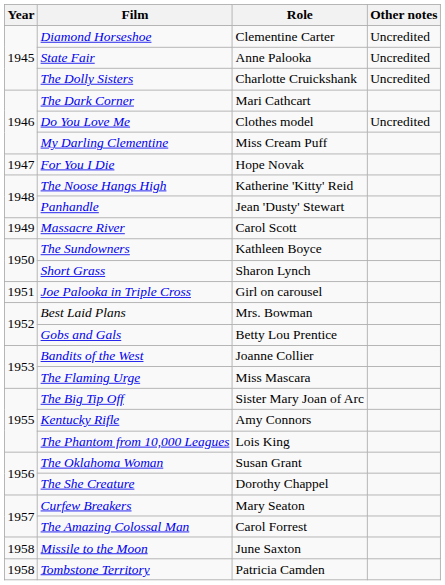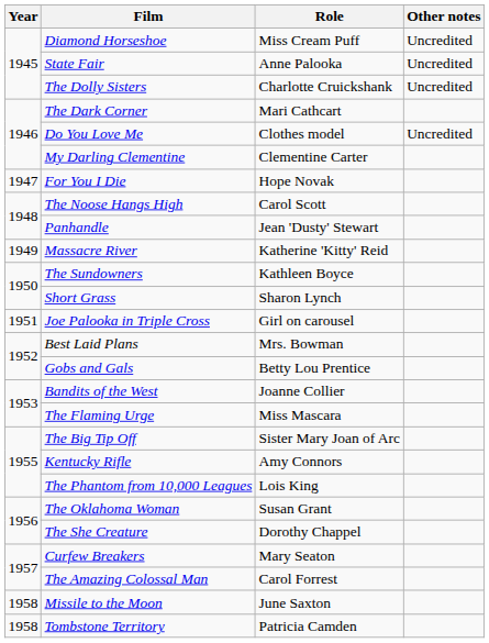Diamond Horseshoe | Role: Clementine Carter -> Miss Cream Puff
My Darling Clementine | Role: Miss Cream Puff -> Clementine Carter
The Noose Hangs High | Role: Katherine 'Kitty' Reid -> Carol Scott
Massacre River | Role: Carol Scott -> Katherine 'Kitty' Reid
